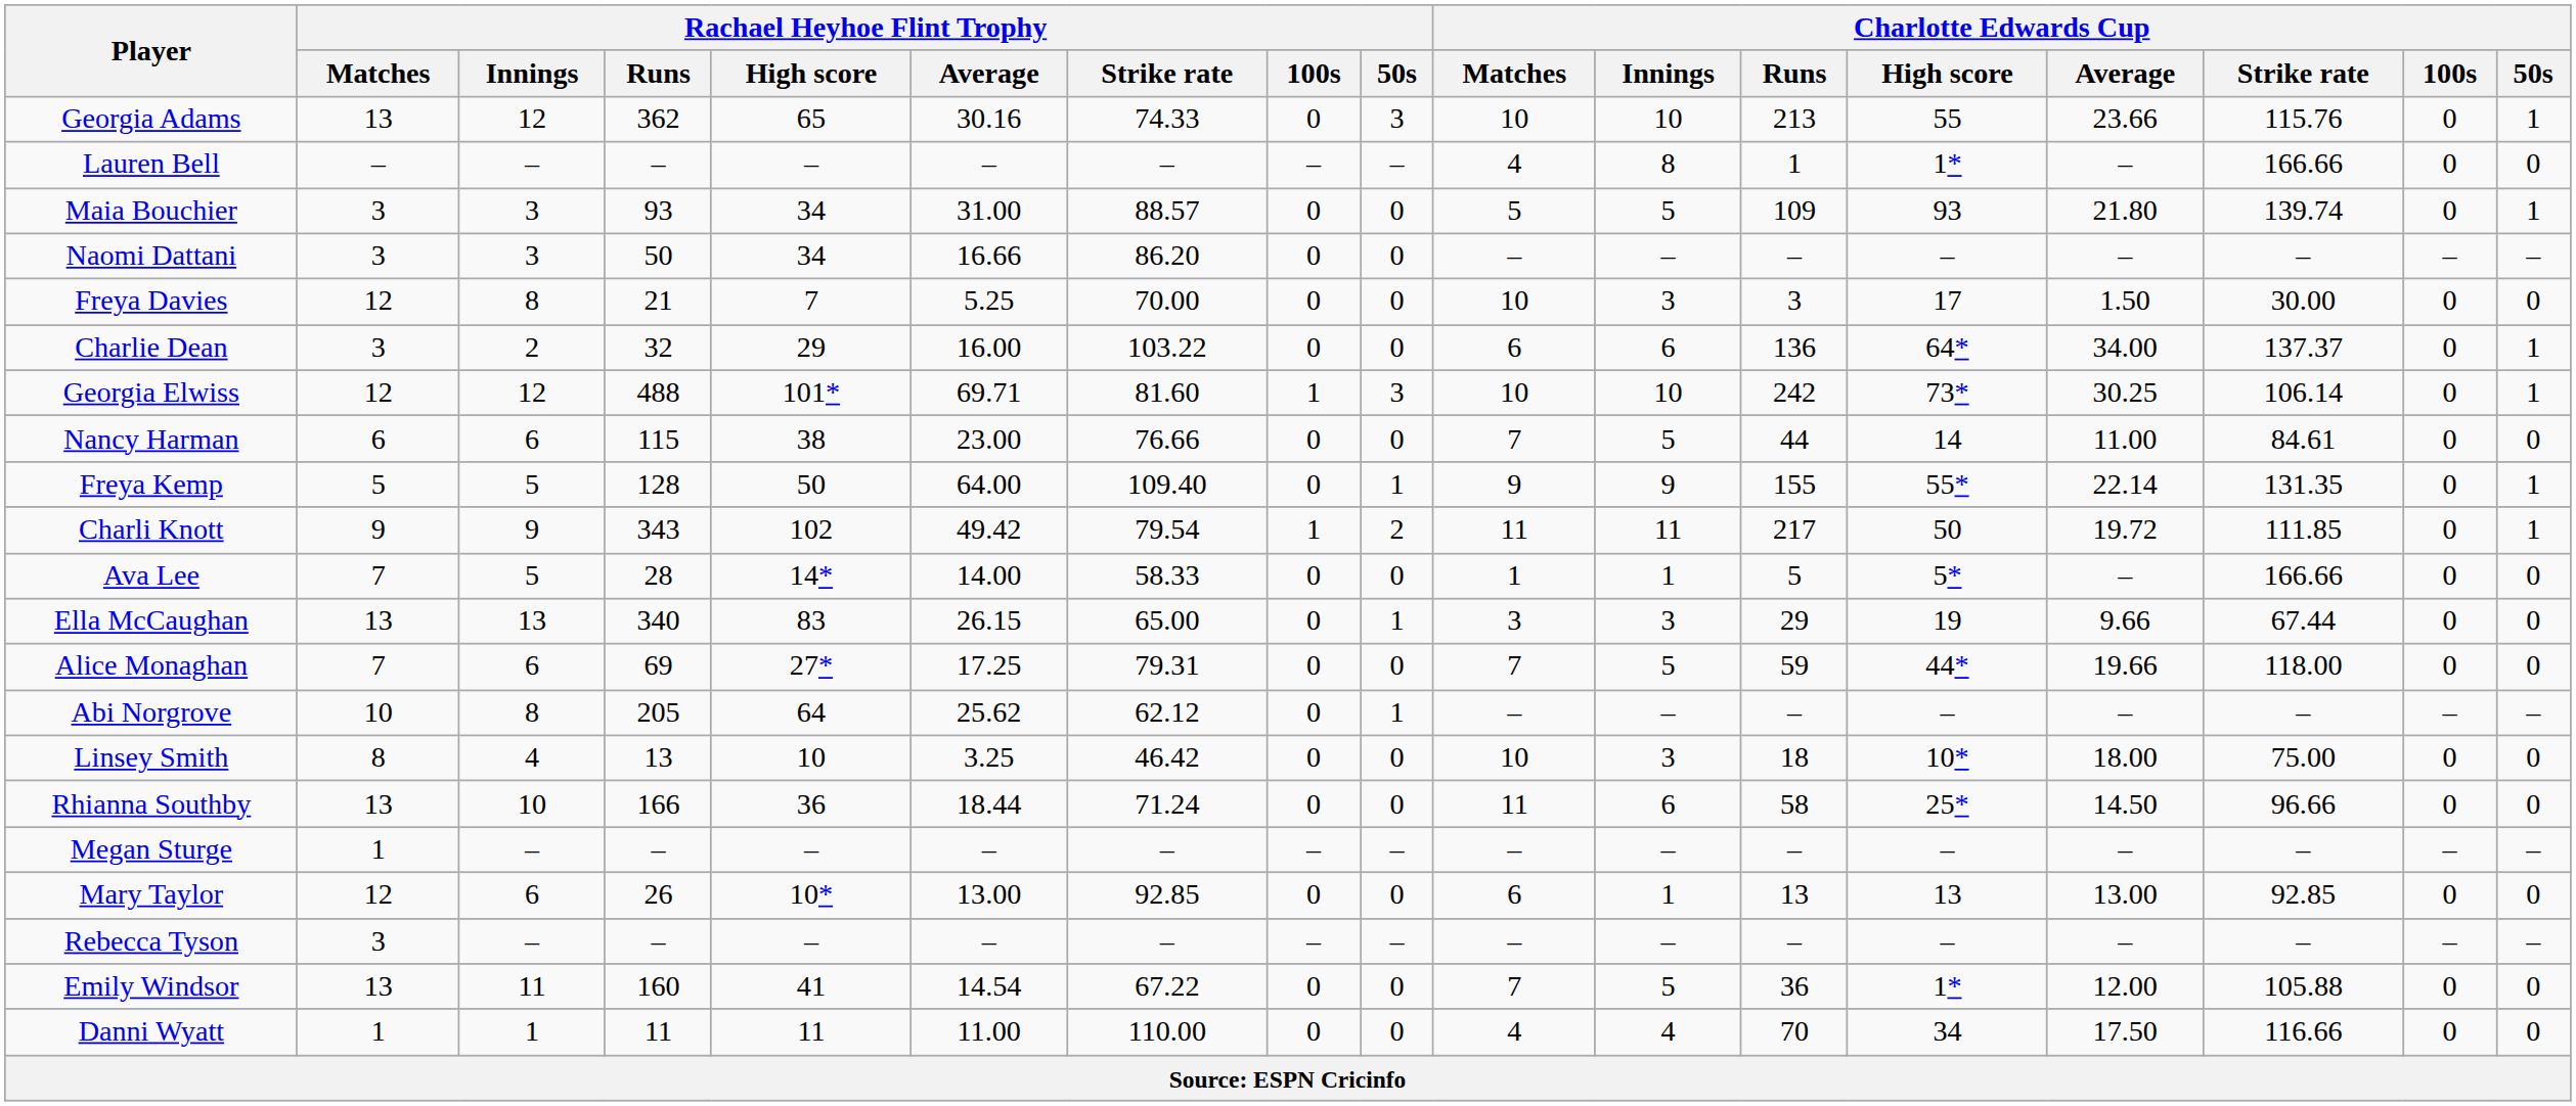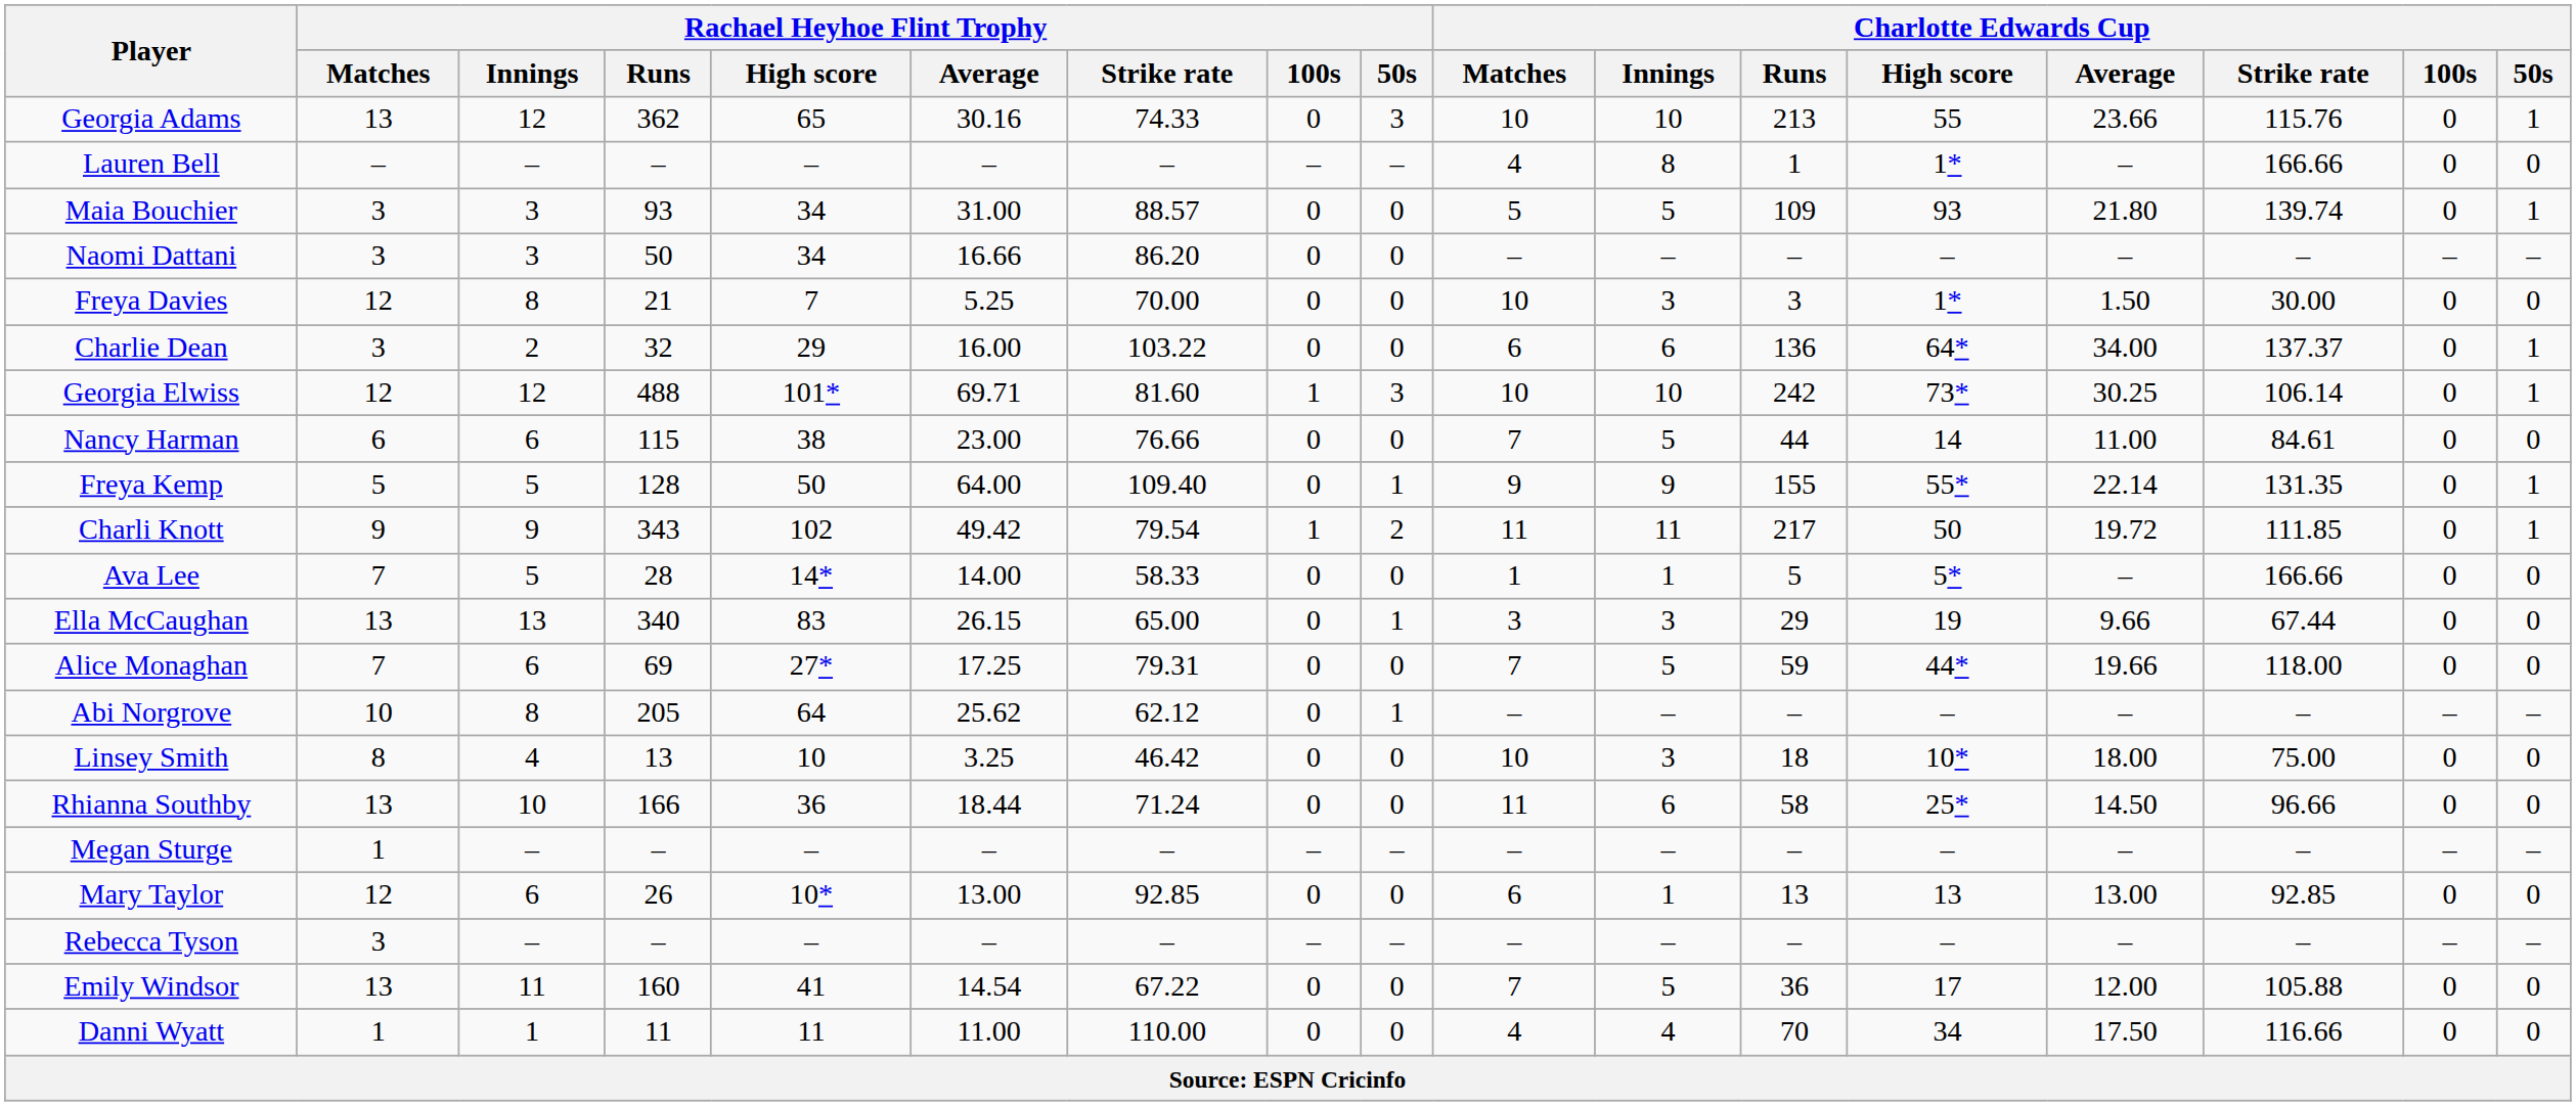Freya Davies | Charlotte Edwards Cup / High score: 17 -> 1*
Emily Windsor | Charlotte Edwards Cup / High score: 1* -> 17
